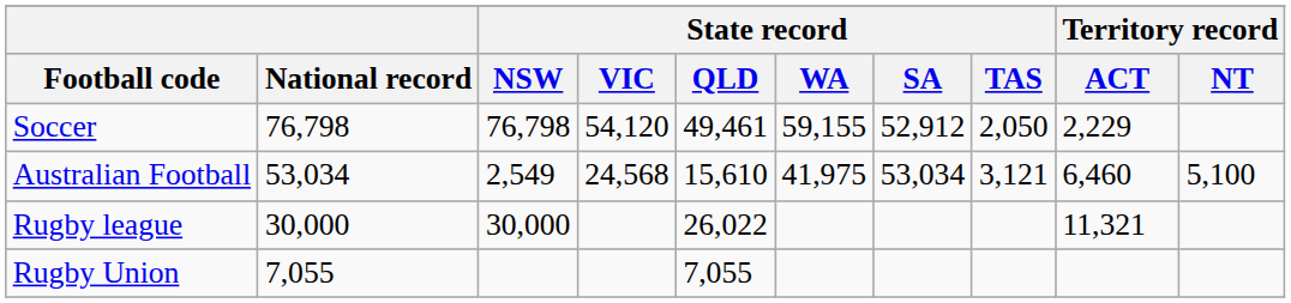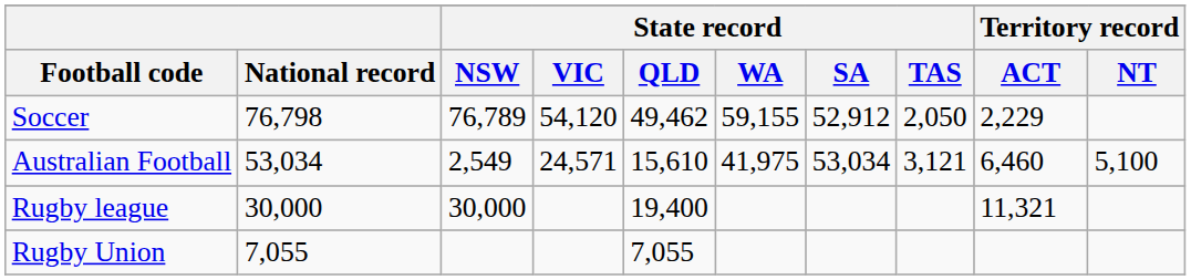Soccer | State record / NSW: 76,798 -> 76,789
Soccer | State record / QLD: 49,461 -> 49,462
Australian Football | State record / VIC: 24,568 -> 24,571
Rugby league | State record / QLD: 26,022 -> 19,400
